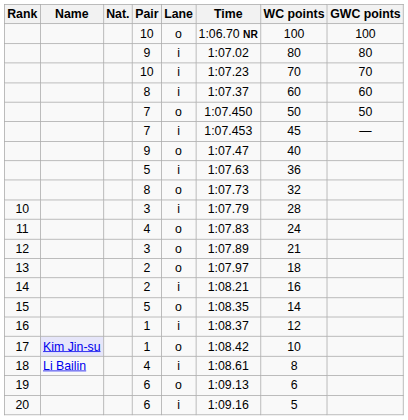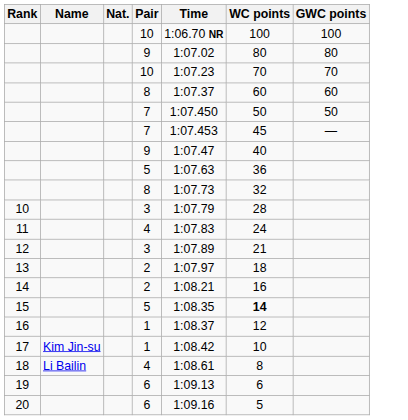- column: Lane | o | i | i | i | o | i | o | i | o | i | o | o | o | i | o | i | o | i | o | i
15 | WC points: normal -> bold
17 | Name: lavender background -> no background
